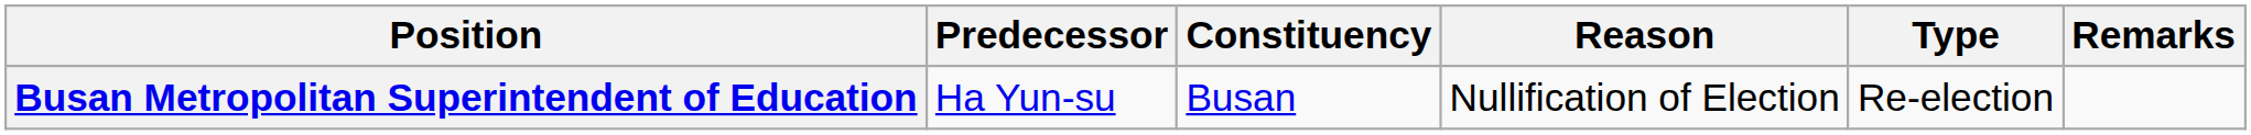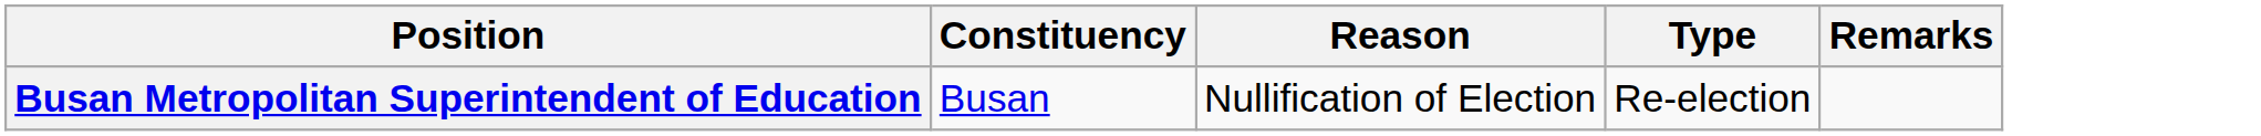- column: Predecessor | Ha Yun-su
